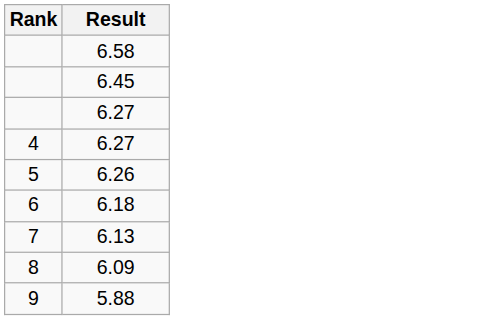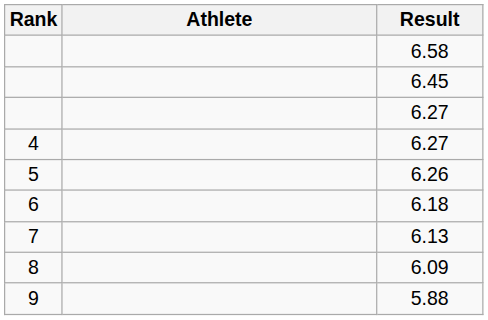+ column: Athlete
